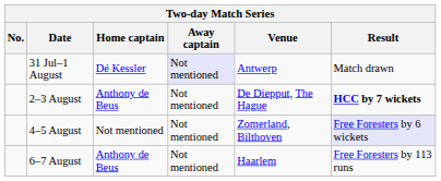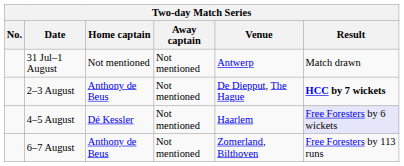31 Jul–1 August | Home captain: Dé Kessler -> Not mentioned
31 Jul–1 August | Away captain: lavender background -> no background
4–5 August | Home captain: Not mentioned -> Dé Kessler
4–5 August | Venue: Zomerland, Bilthoven -> Haarlem
6–7 August | Venue: Haarlem -> Zomerland, Bilthoven
